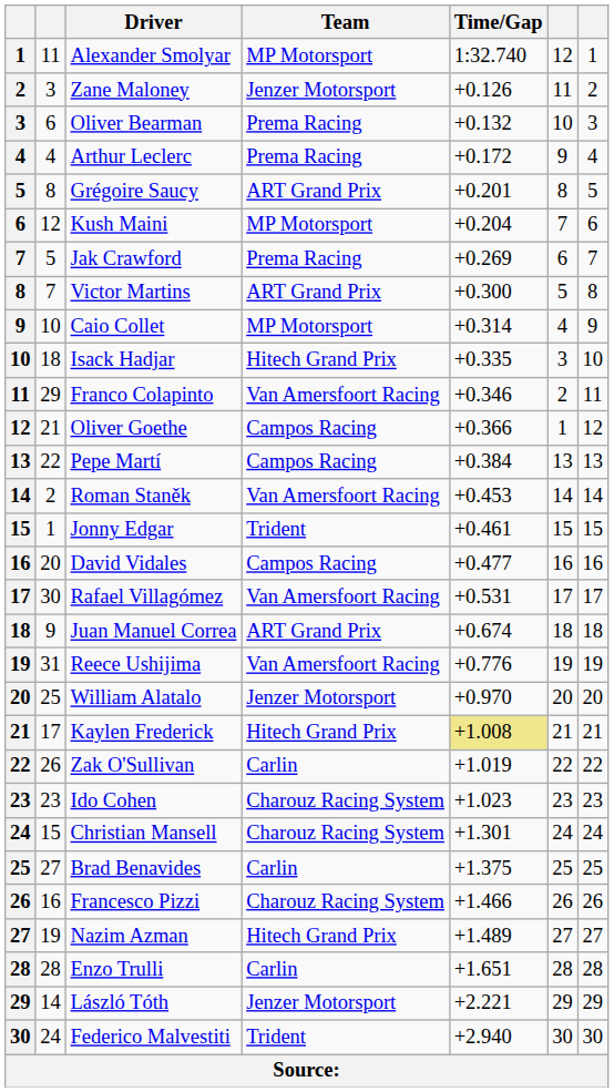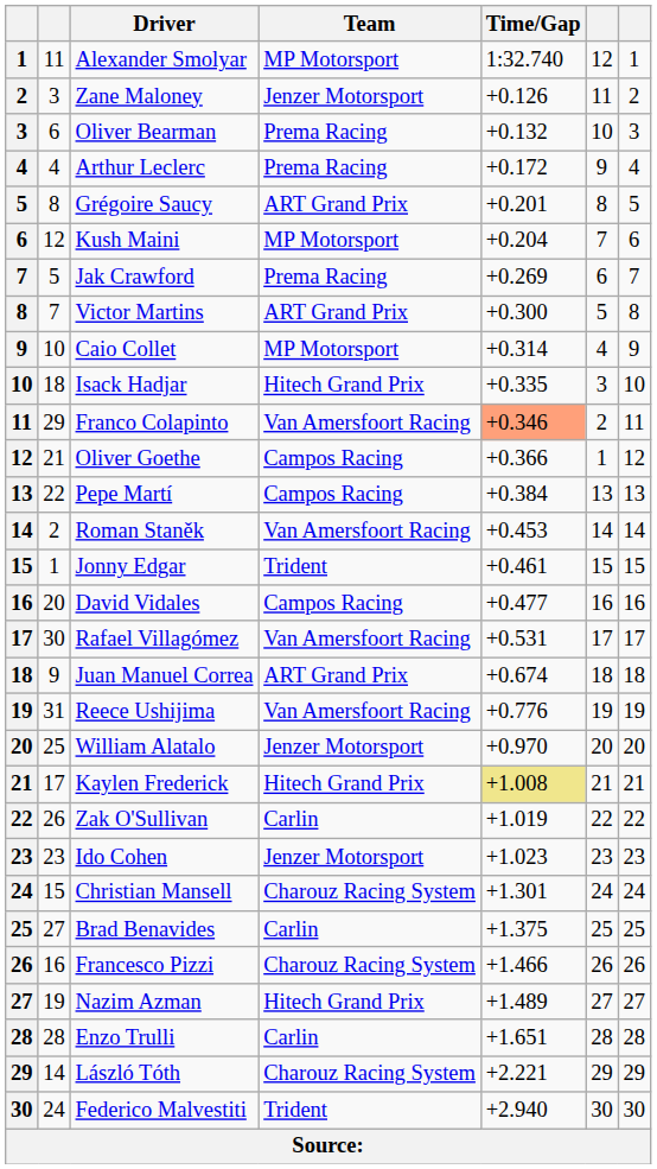Franco Colapinto | Time/Gap: no background -> lightsalmon background
Ido Cohen | Team: Charouz Racing System -> Jenzer Motorsport
László Tóth | Team: Jenzer Motorsport -> Charouz Racing System
